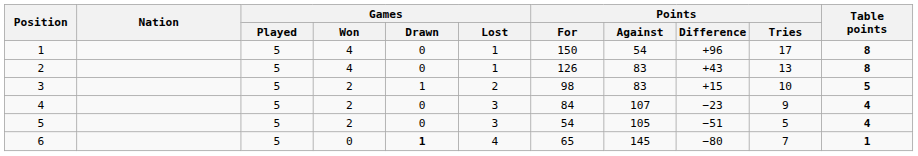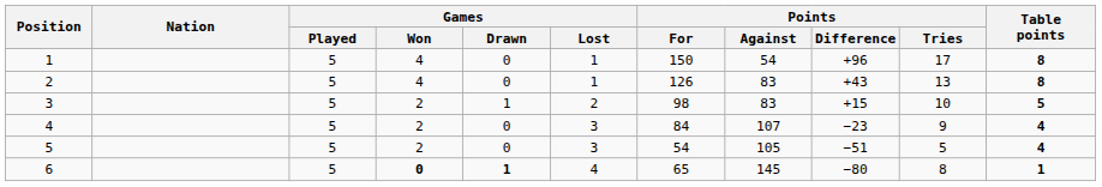6 | Games / Won: normal -> bold
6 | Points / Tries: 7 -> 8
